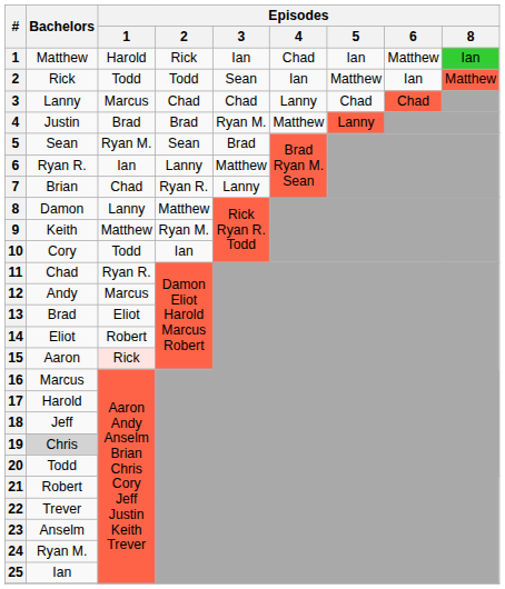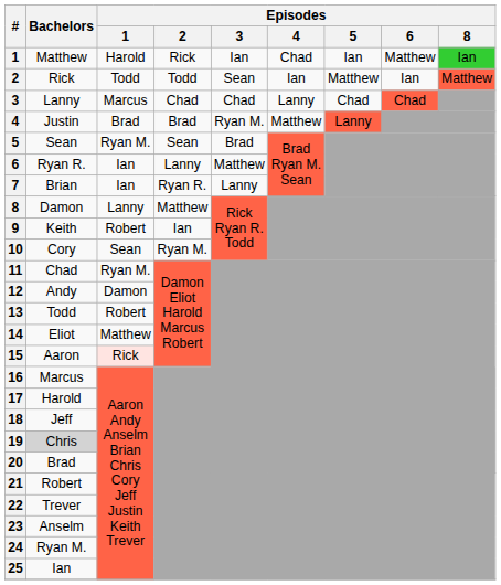7 | Episodes / 1: Chad -> Ian
9 | Episodes / 1: Matthew -> Robert
9 | Episodes / 2: Ryan M. -> Ian
10 | Episodes / 1: Todd -> Sean
10 | Episodes / 2: Ian -> Ryan M.
11 | Episodes / 1: Ryan R. -> Ryan M.
12 | Episodes / 1: Marcus -> Damon
13 | Bachelors: Brad -> Todd
13 | Episodes / 1: Eliot -> Robert
14 | Episodes / 1: Robert -> Matthew
20 | Bachelors: Todd -> Brad
